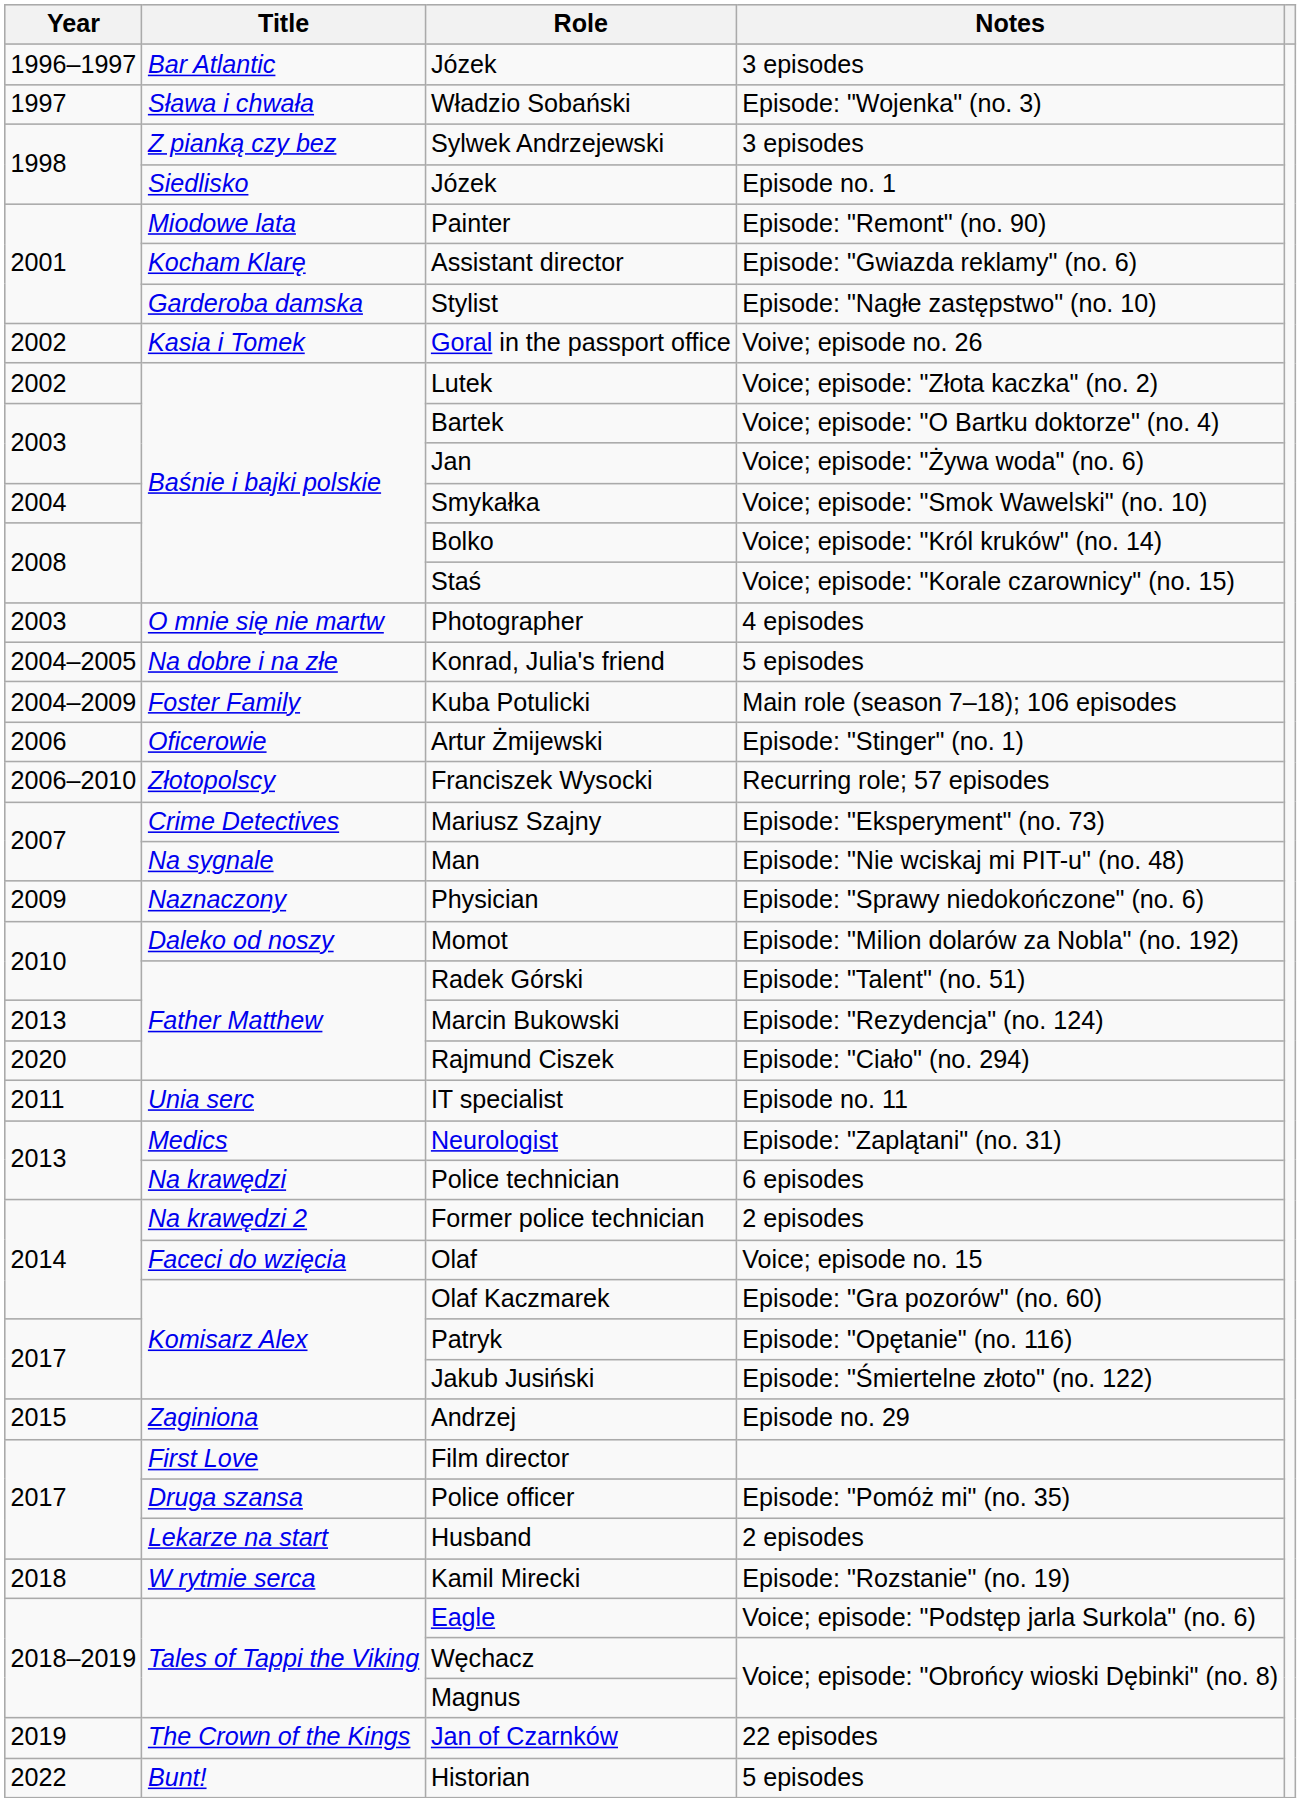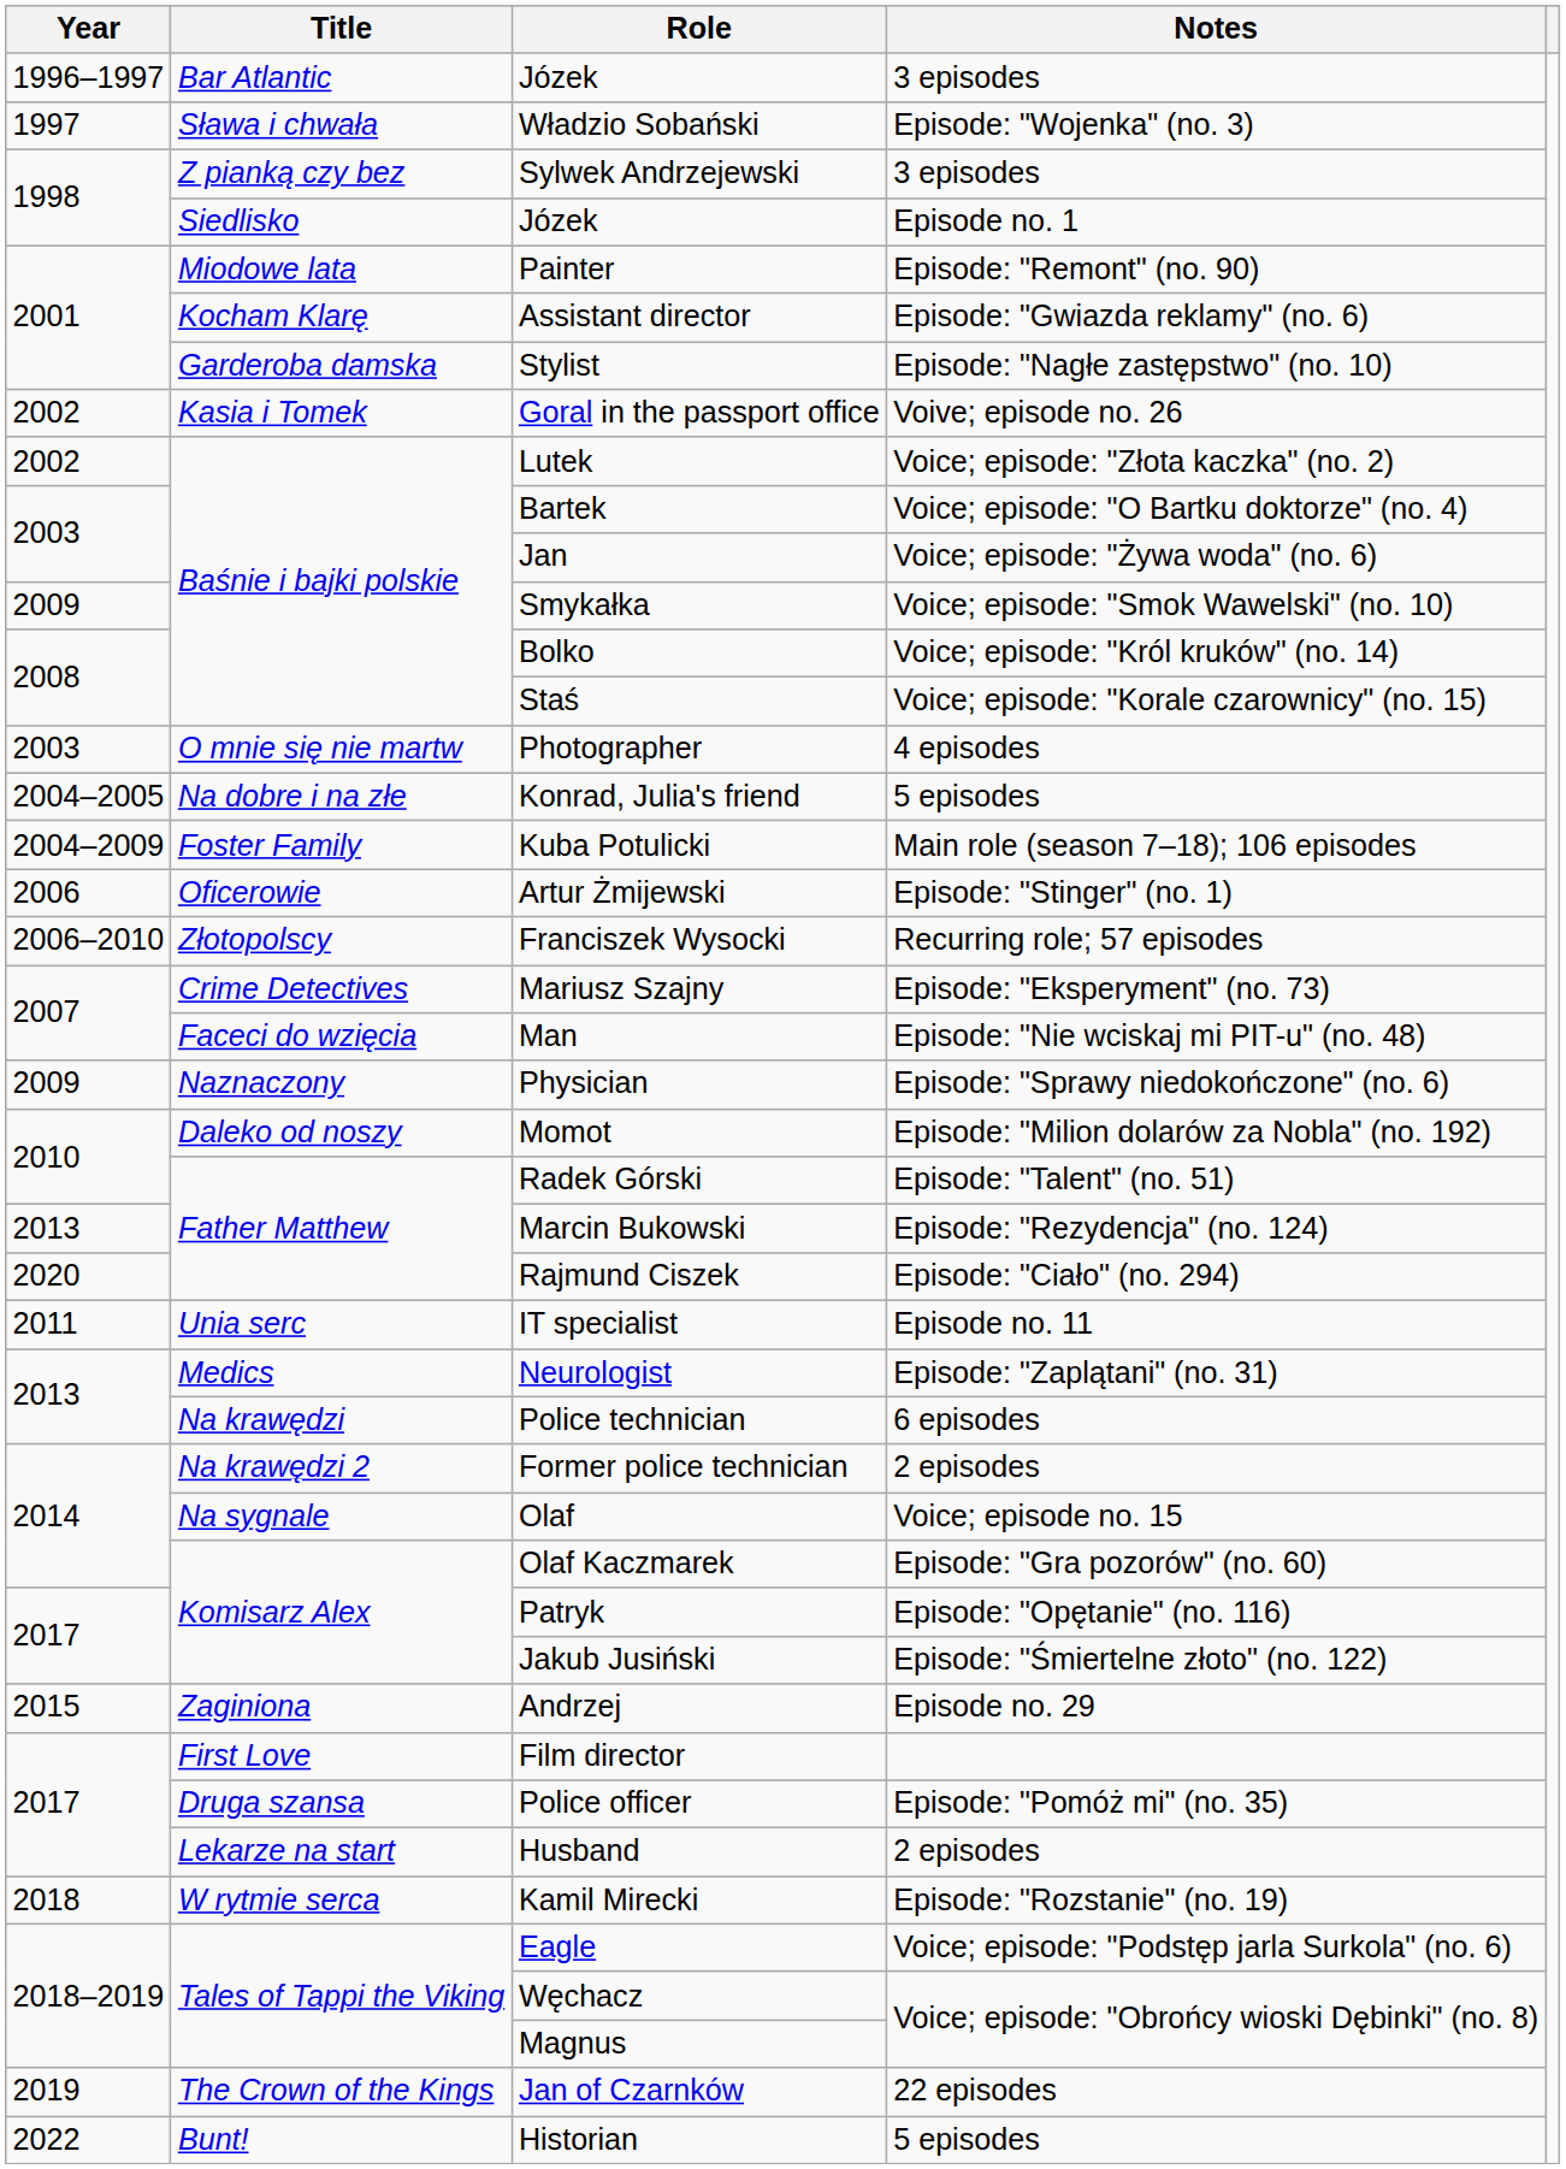Smykałka | Year: 2004 -> 2009
Man | Title: Na sygnale -> Faceci do wzięcia
Olaf | Title: Faceci do wzięcia -> Na sygnale
